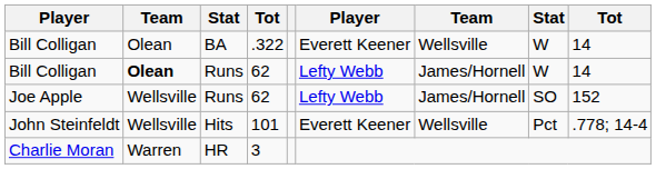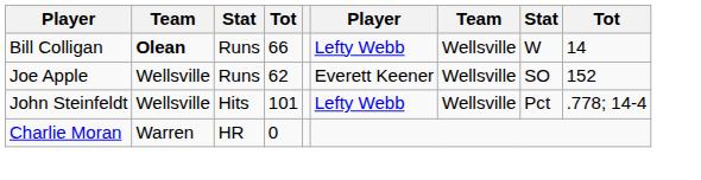- row: Bill Colligan | Olean | BA | .322 | Everett Keener | Wellsville | W | 14
Bill Colligan / Runs | column 4: 62 -> 66
Bill Colligan / Runs | column 7: James/Hornell -> Wellsville
Joe Apple | column 6: Lefty Webb -> Everett Keener
Joe Apple | column 7: James/Hornell -> Wellsville
John Steinfeldt | column 6: Everett Keener -> Lefty Webb
Charlie Moran | column 4: 3 -> 0
